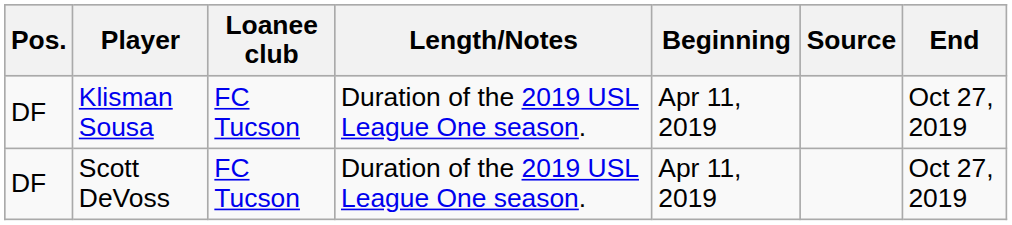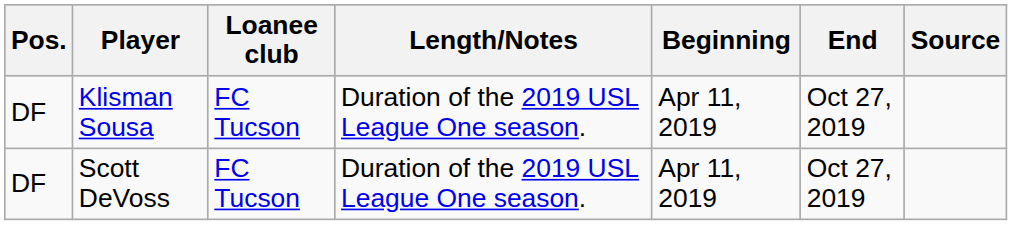columns swapped: End <-> Source
